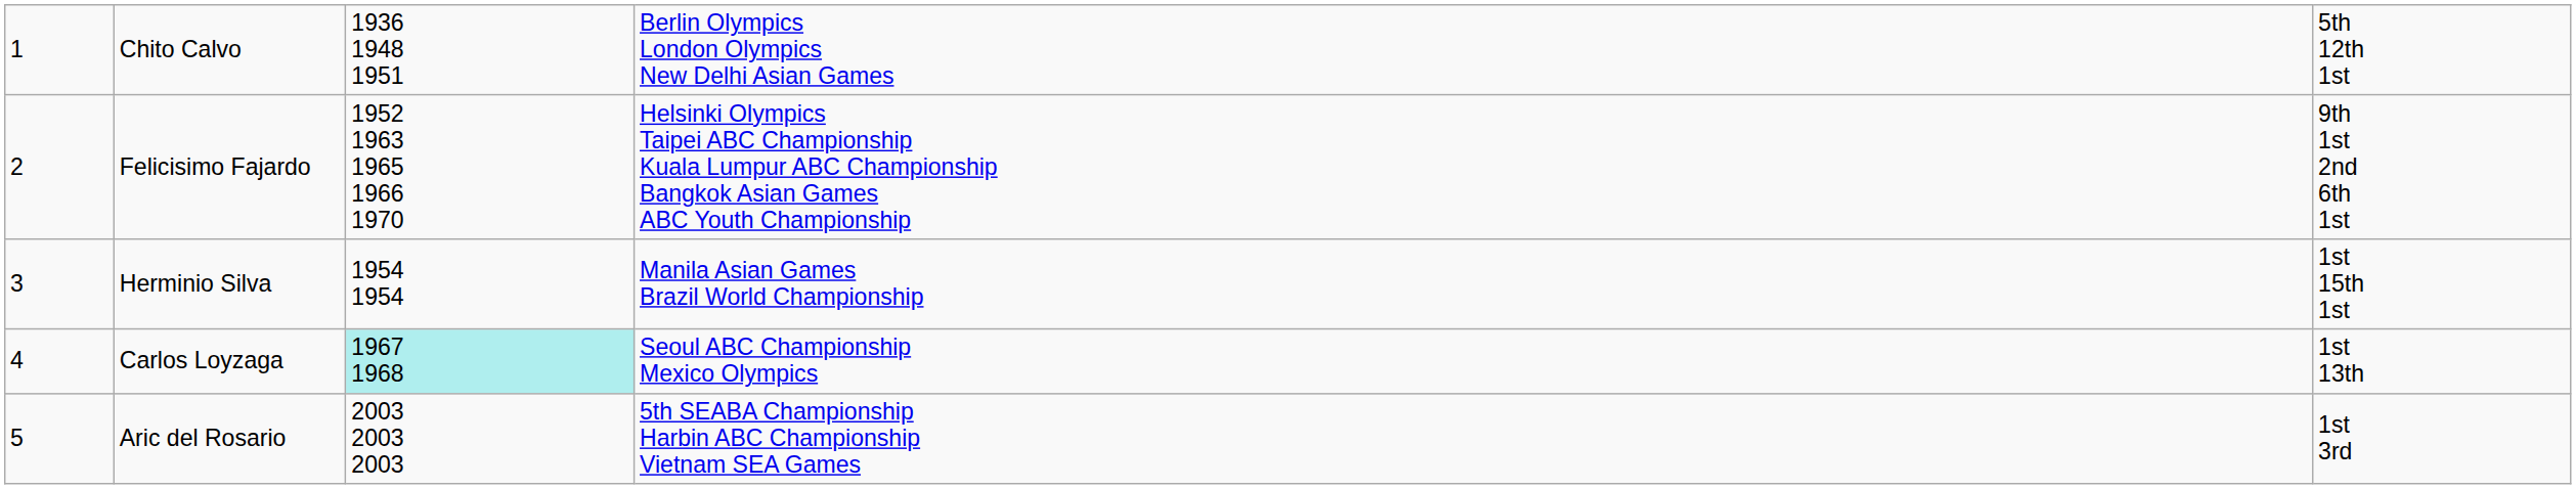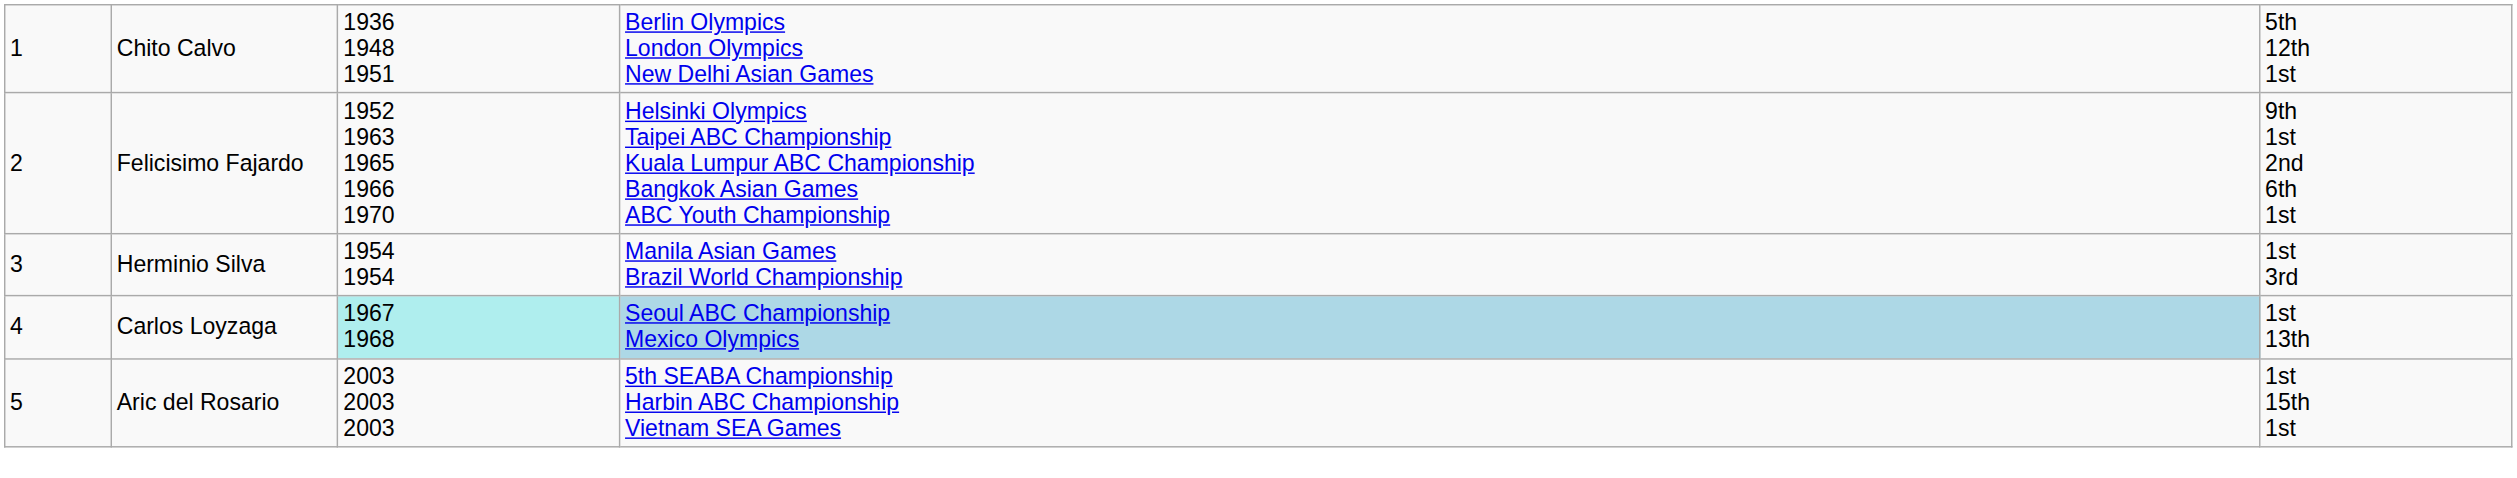Herminio Silva | column 5: 1st 15th 1st -> 1st 3rd
Carlos Loyzaga | column 4: no background -> lightblue background
Aric del Rosario | column 5: 1st 3rd -> 1st 15th 1st
